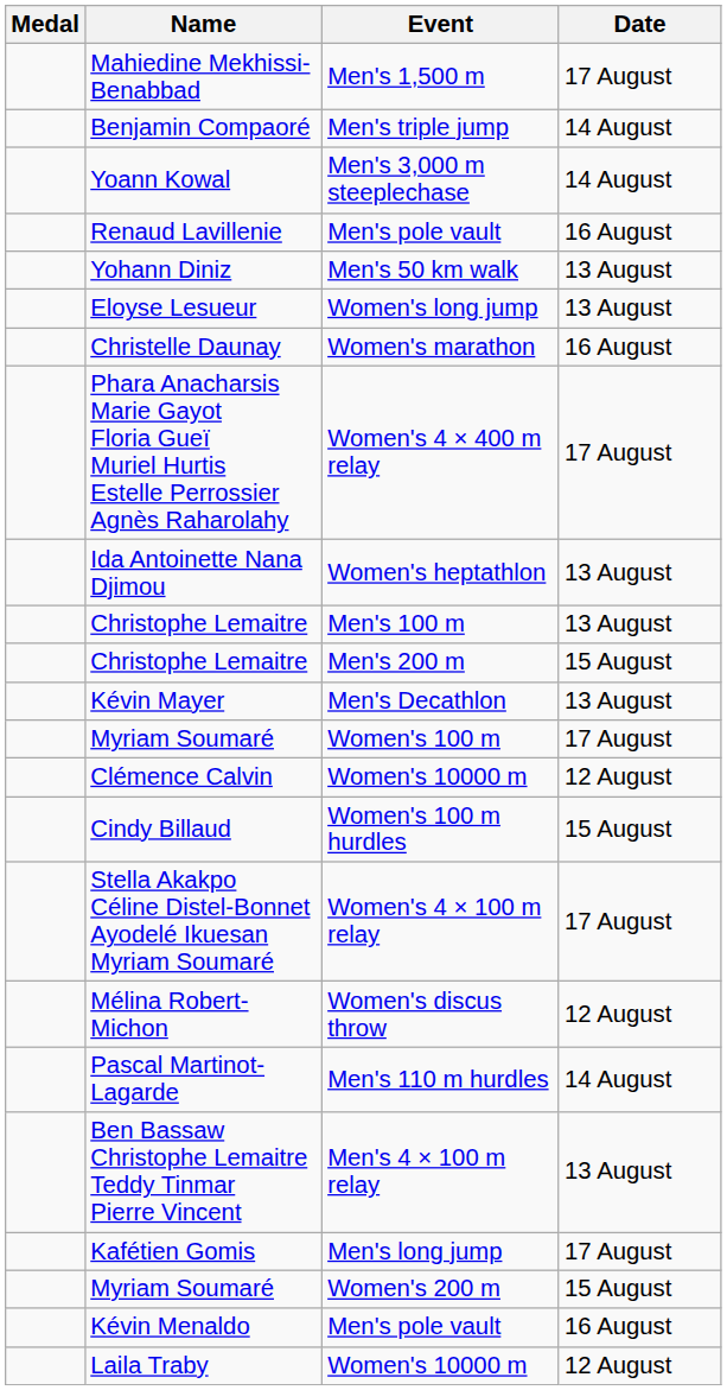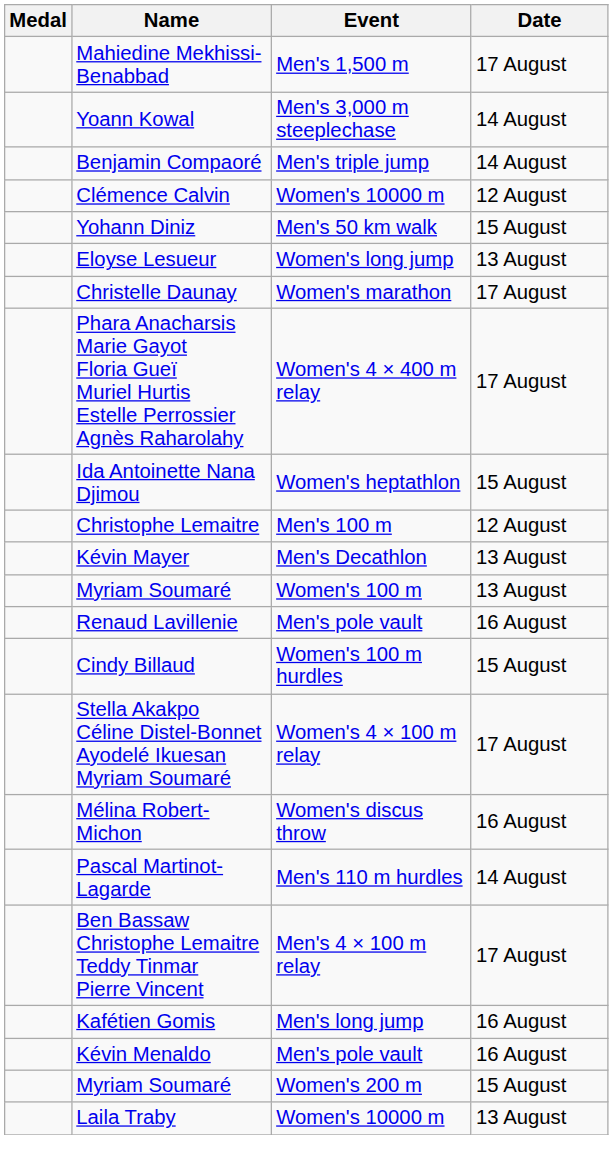rows swapped: Yoann Kowal <-> Benjamin Compaoré
rows swapped: Renaud Lavillenie <-> Clémence Calvin
Yohann Diniz | Date: 13 August -> 15 August
Christelle Daunay | Date: 16 August -> 17 August
Ida Antoinette Nana Djimou | Date: 13 August -> 15 August
Christophe Lemaitre / Men's 100 m | Date: 13 August -> 12 August
- row: Christophe Lemaitre | Men's 200 m | 15 August
Myriam Soumaré / Women's 100 m | Date: 17 August -> 13 August
Mélina Robert-Michon | Date: 12 August -> 16 August
Ben Bassaw Christophe Lemaitre Teddy Tinmar Pierre Vincent | Date: 13 August -> 17 August
Kafétien Gomis | Date: 17 August -> 16 August
rows swapped: Kévin Menaldo <-> Myriam Soumaré / Women's 200 m
Laila Traby | Date: 12 August -> 13 August
